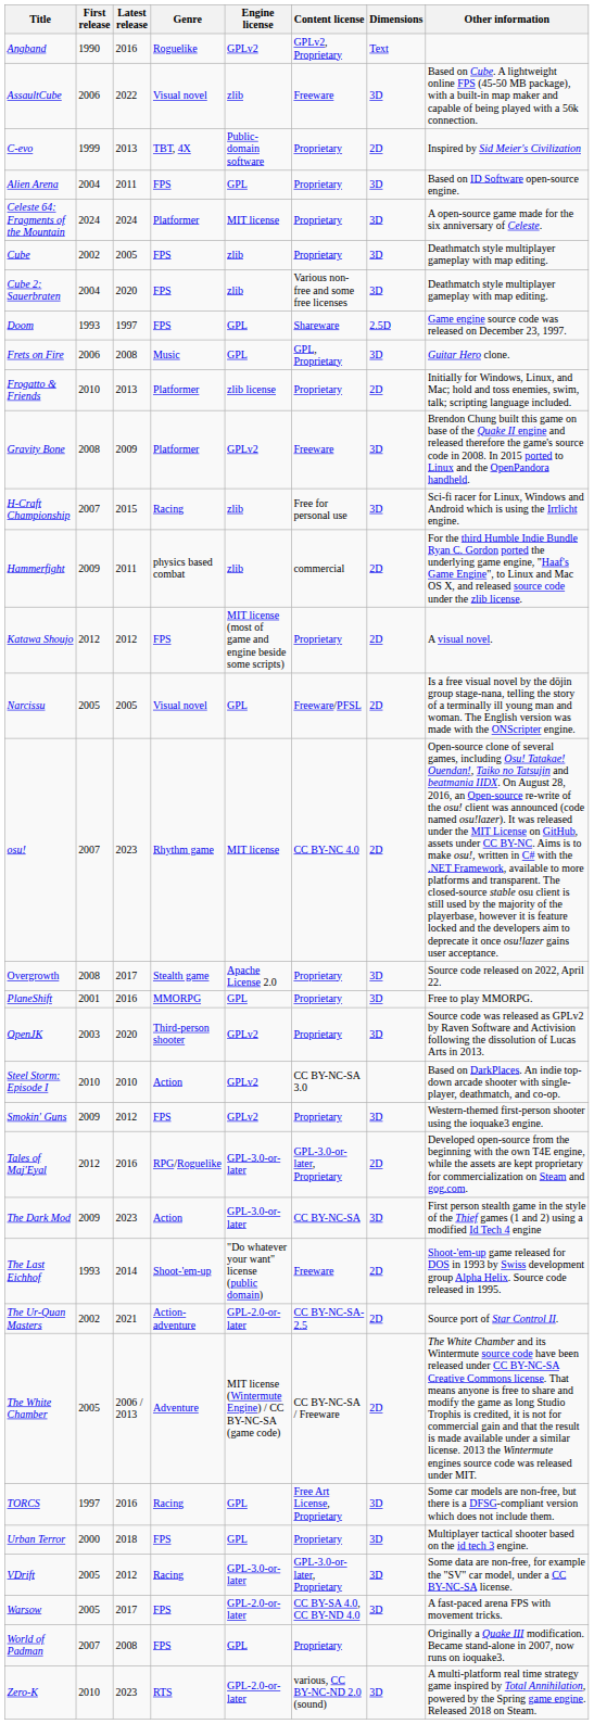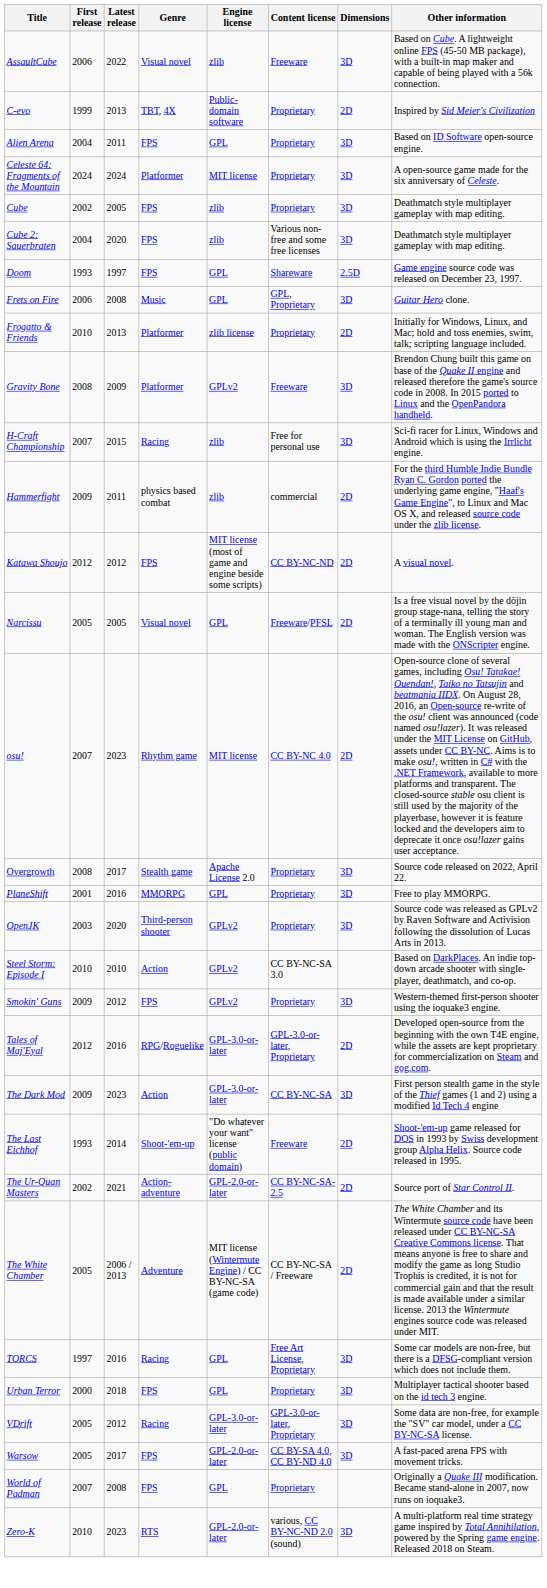- row: Angband | 1990 | 2016 | Roguelike | GPLv2 | GPLv2, Proprietary | Text
Katawa Shoujo | Content license: Proprietary -> CC BY-NC-ND
